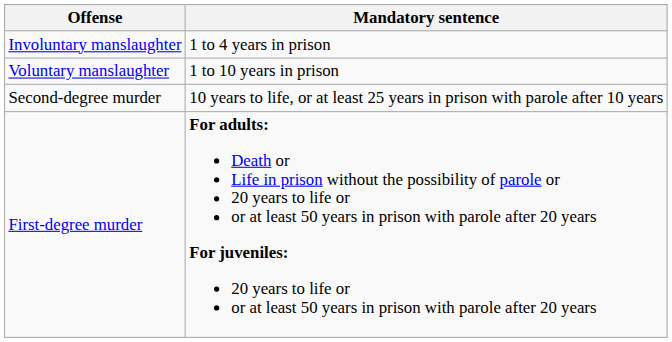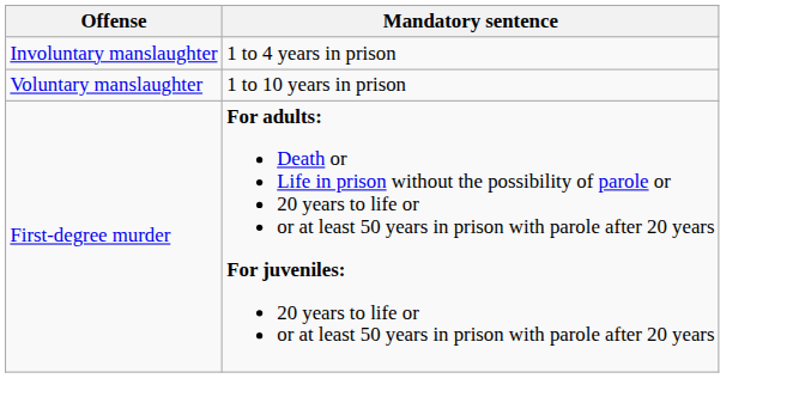- row: Second-degree murder | 10 years to life, or at least 25 years in prison with parole after 10 years
